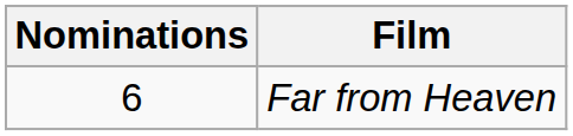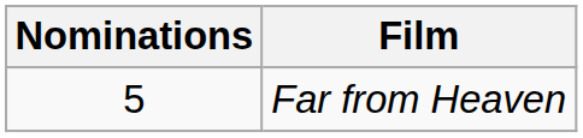Far from Heaven | Nominations: 6 -> 5
